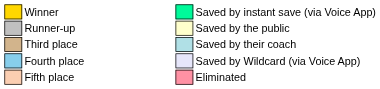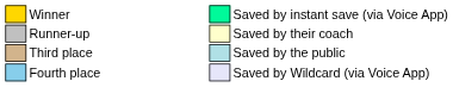Runner-up | column 9: Saved by the public -> Saved by their coach
Third place | column 9: Saved by their coach -> Saved by the public
- row: Fifth place | Eliminated
